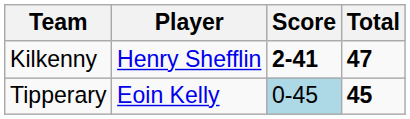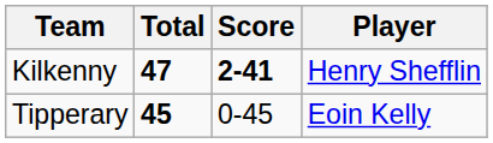columns swapped: Player <-> Total
Tipperary | Score: lightblue background -> no background
